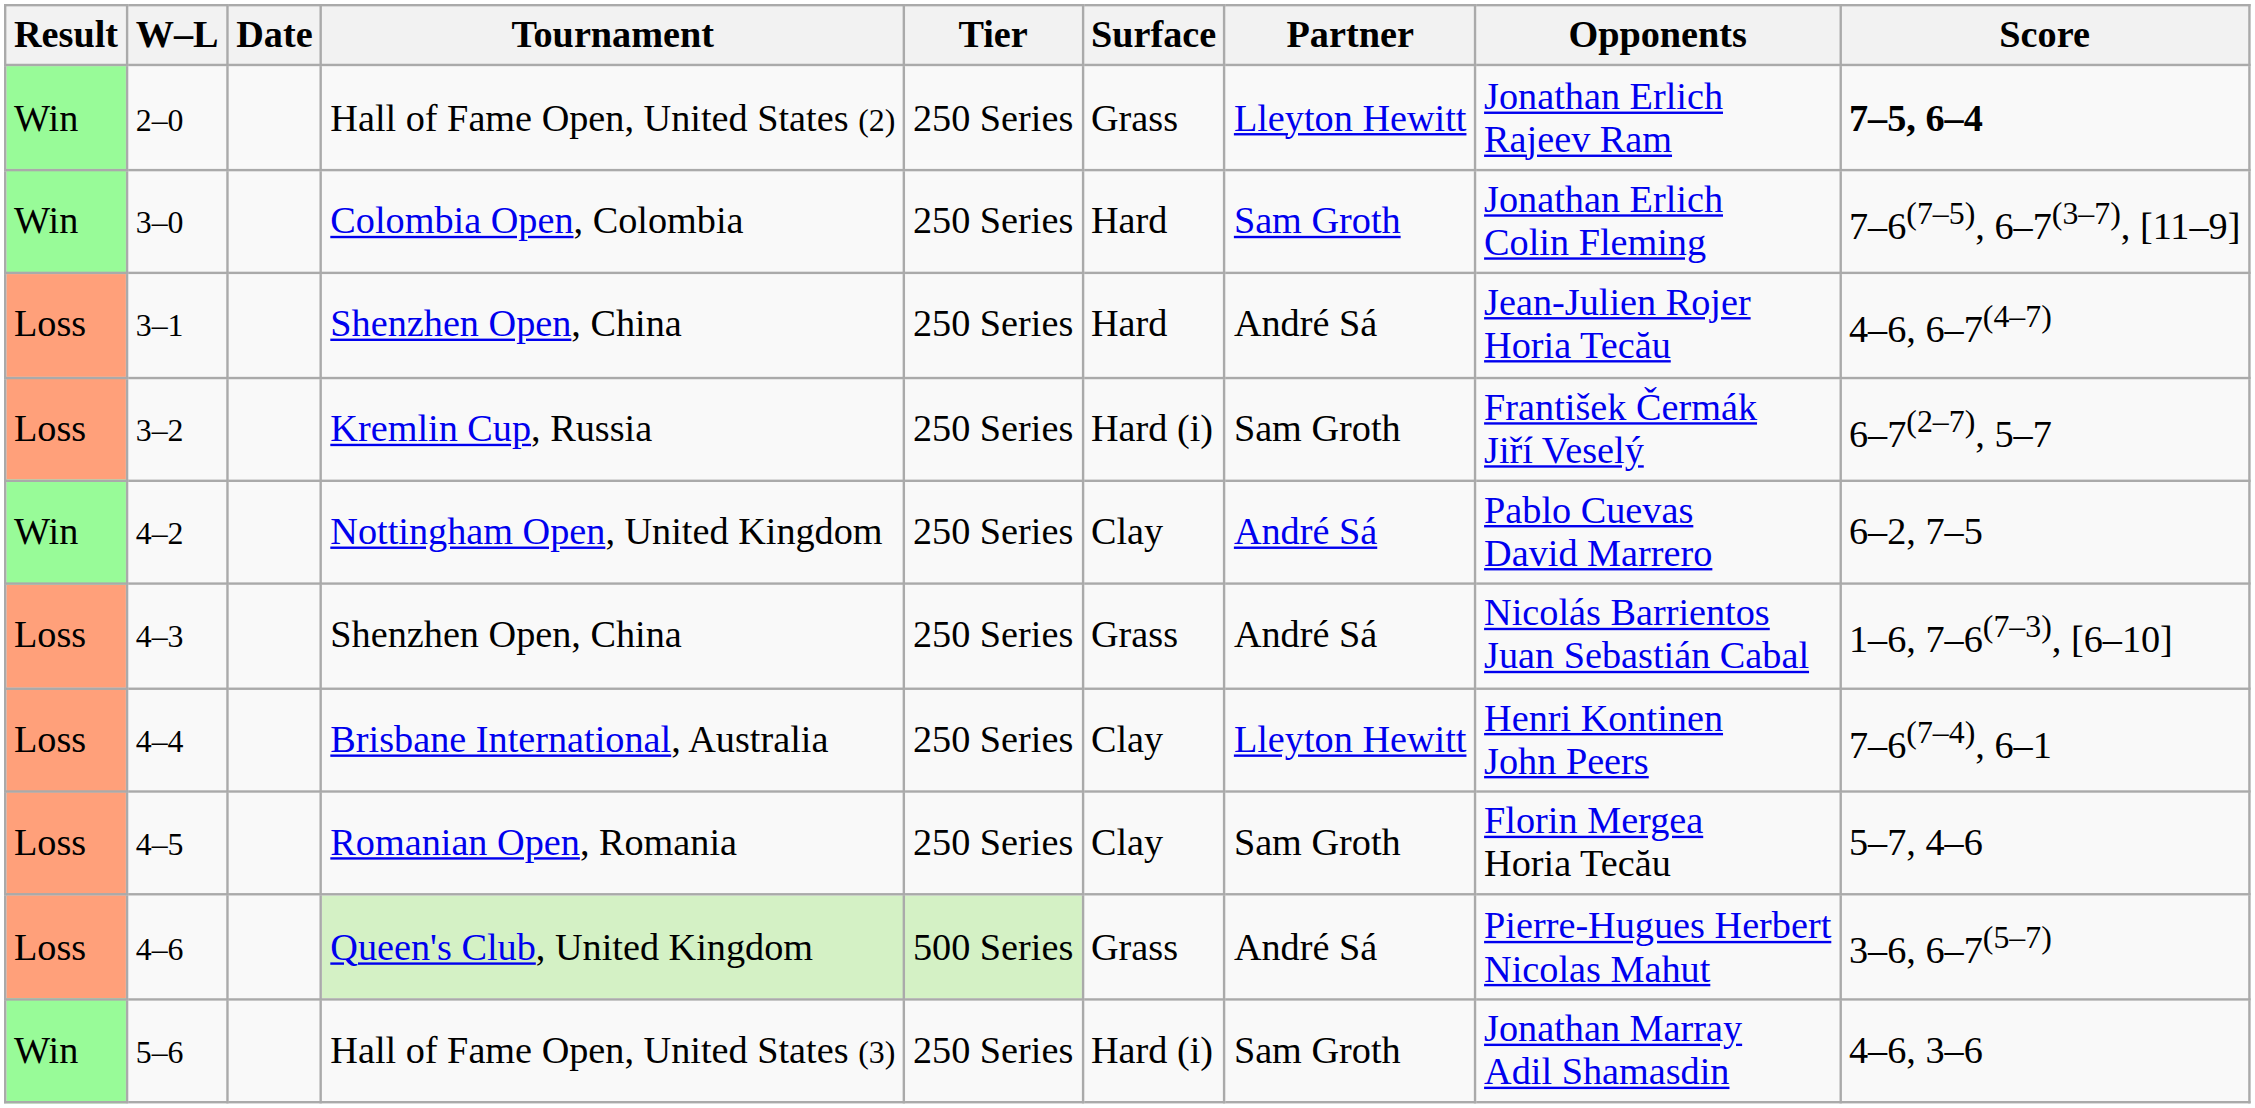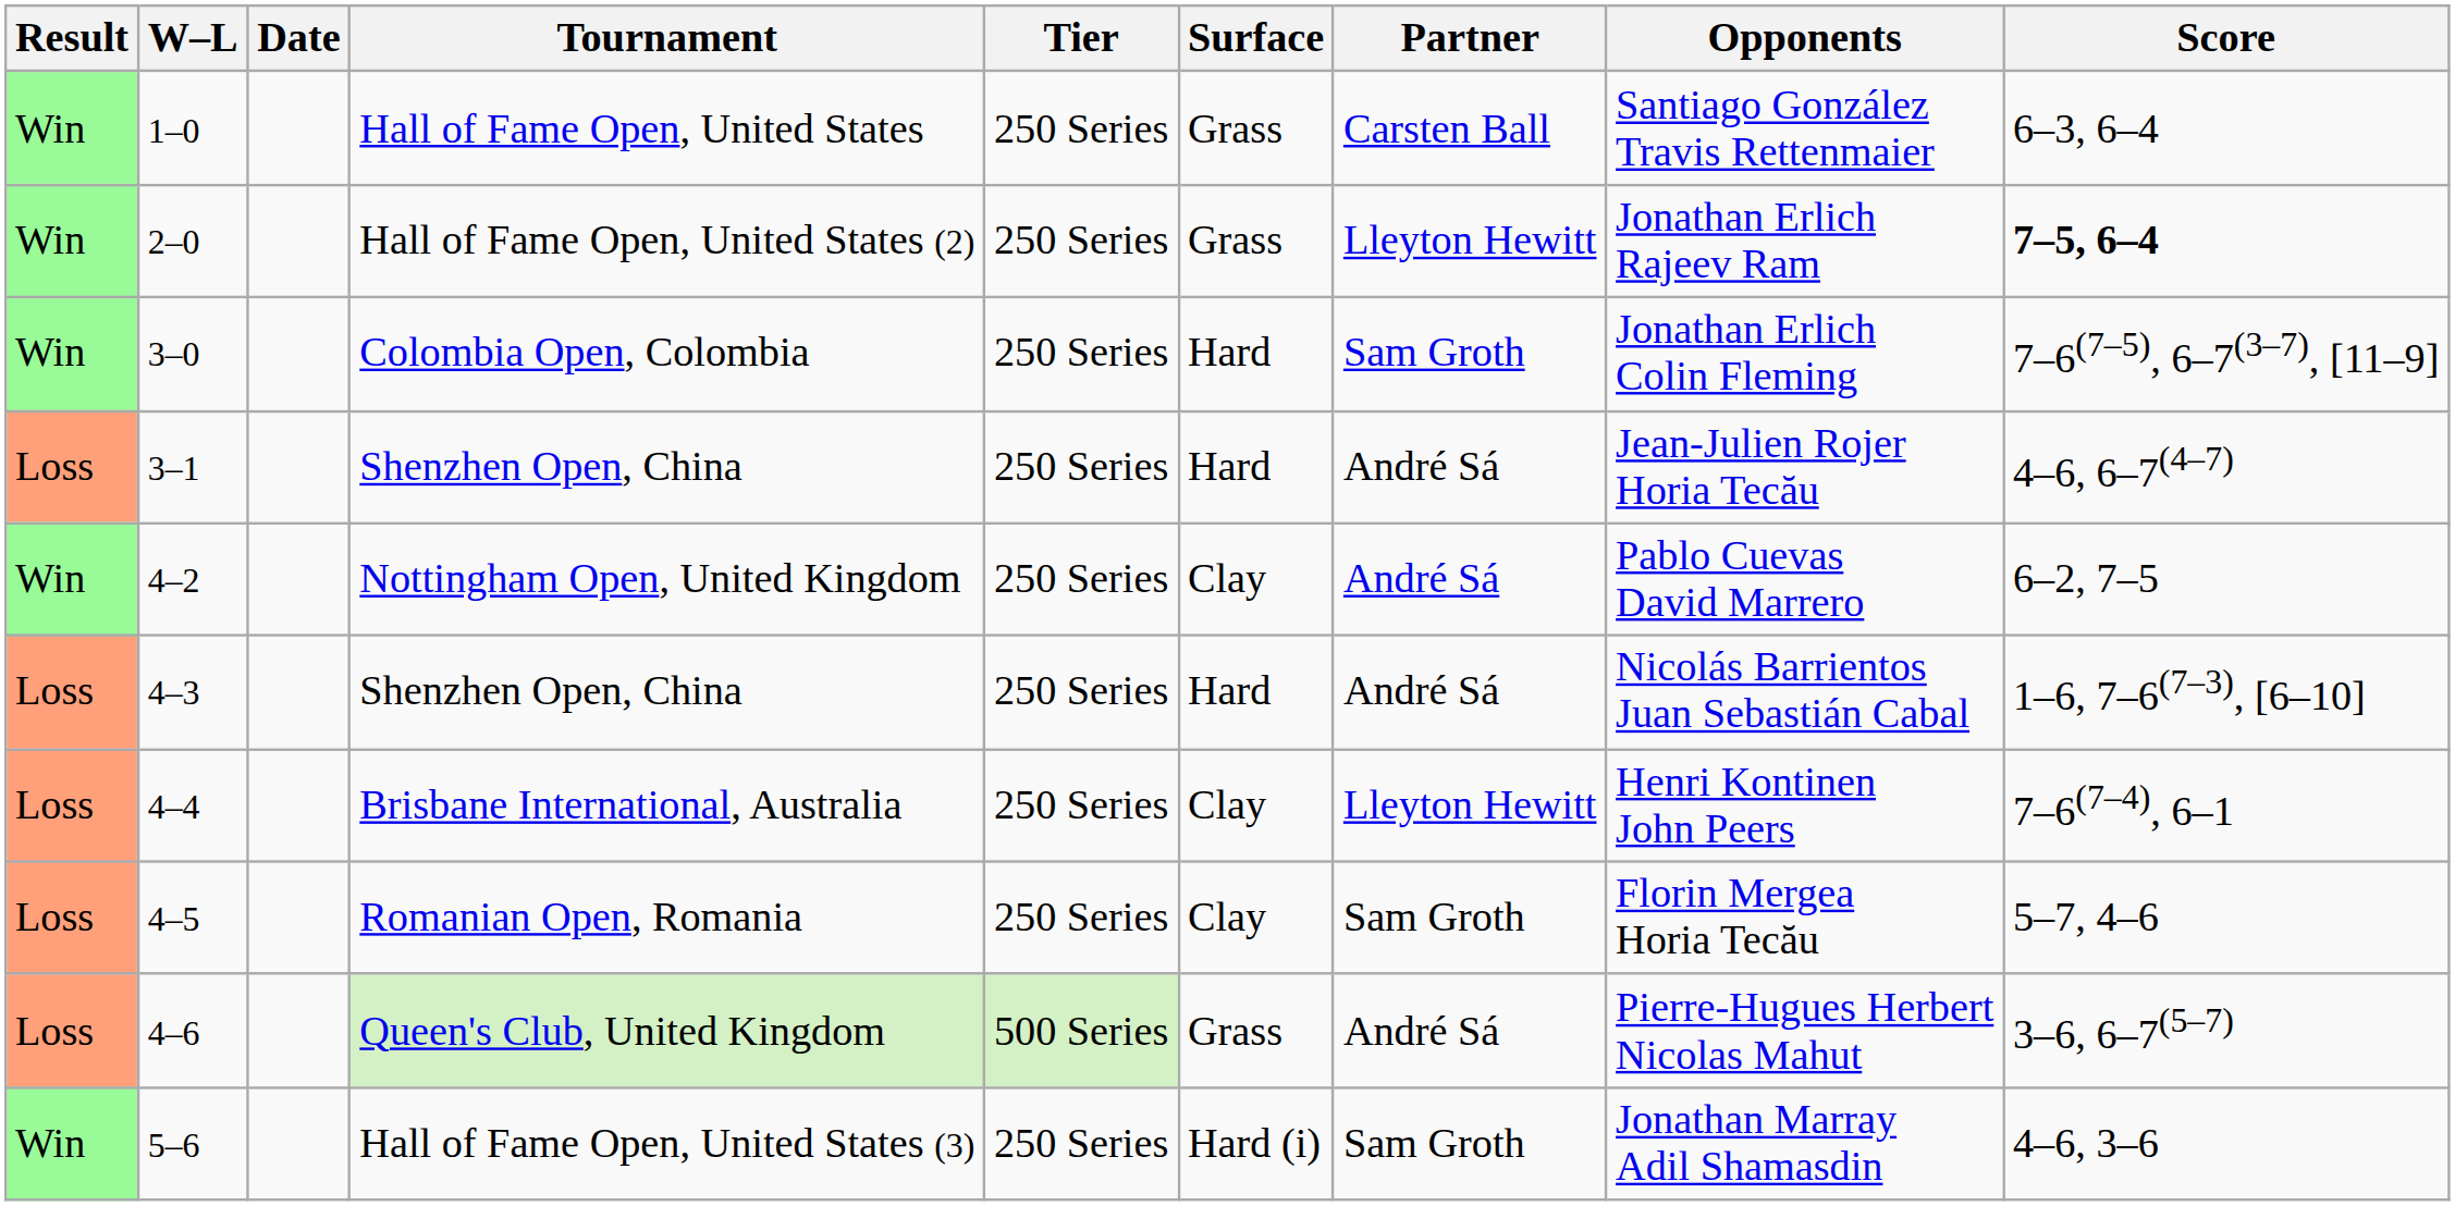+ row: Win | 1–0 | Hall of Fame Open, United States | 250 Series | Grass | Carsten Ball | Santiago González Travis Rettenmaier | 6–3, 6–4
- row: Loss | 3–2 | Kremlin Cup, Russia | 250 Series | Hard (i) | Sam Groth | František Čermák Jiří Veselý | 6–7(2–7), 5–7
4–3 / Shenzhen Open, China | Surface: Grass -> Hard
